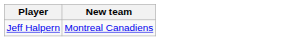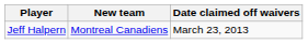+ column: Date claimed off waivers | March 23, 2013
